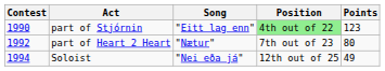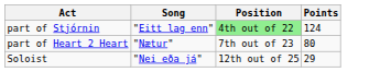- column: Contest | 1990 | 1992 | 1994
part of Stjórnin | Points: 123 -> 124
Soloist | Points: 49 -> 29
